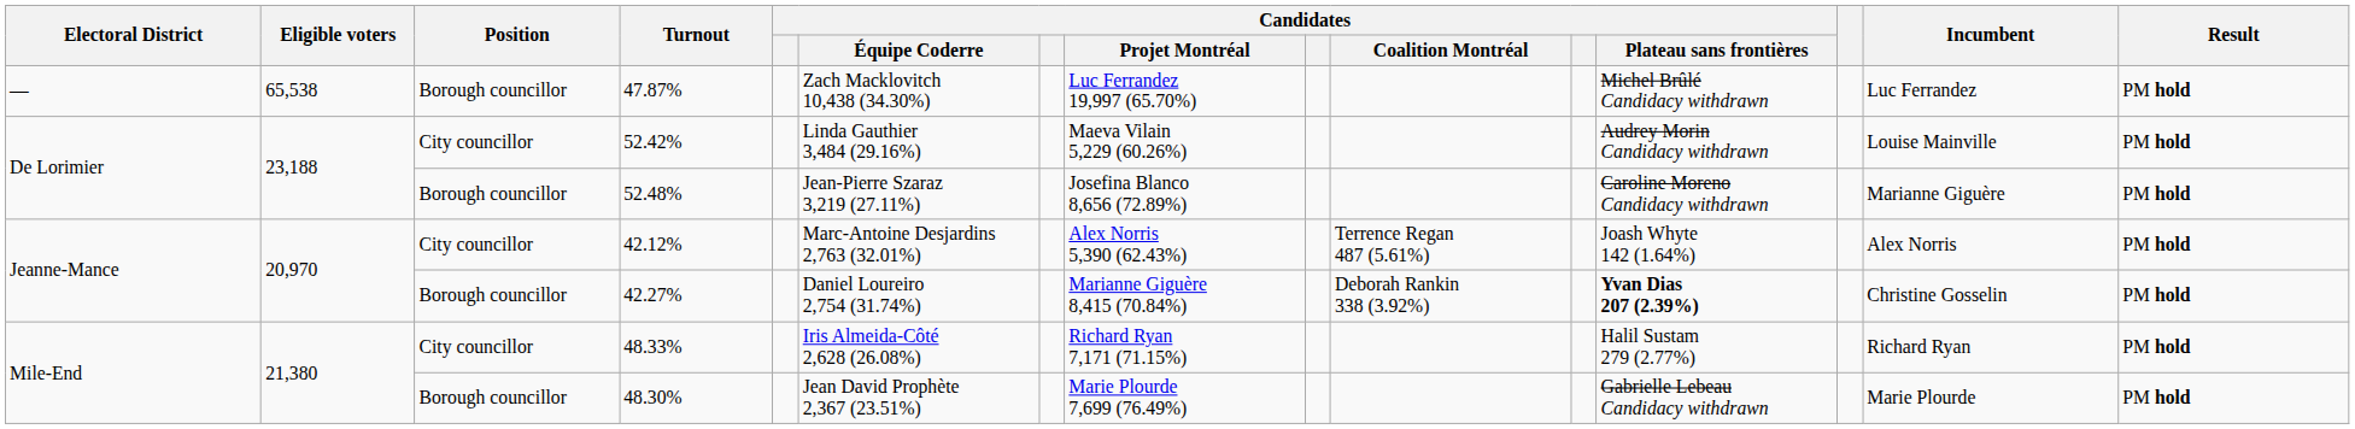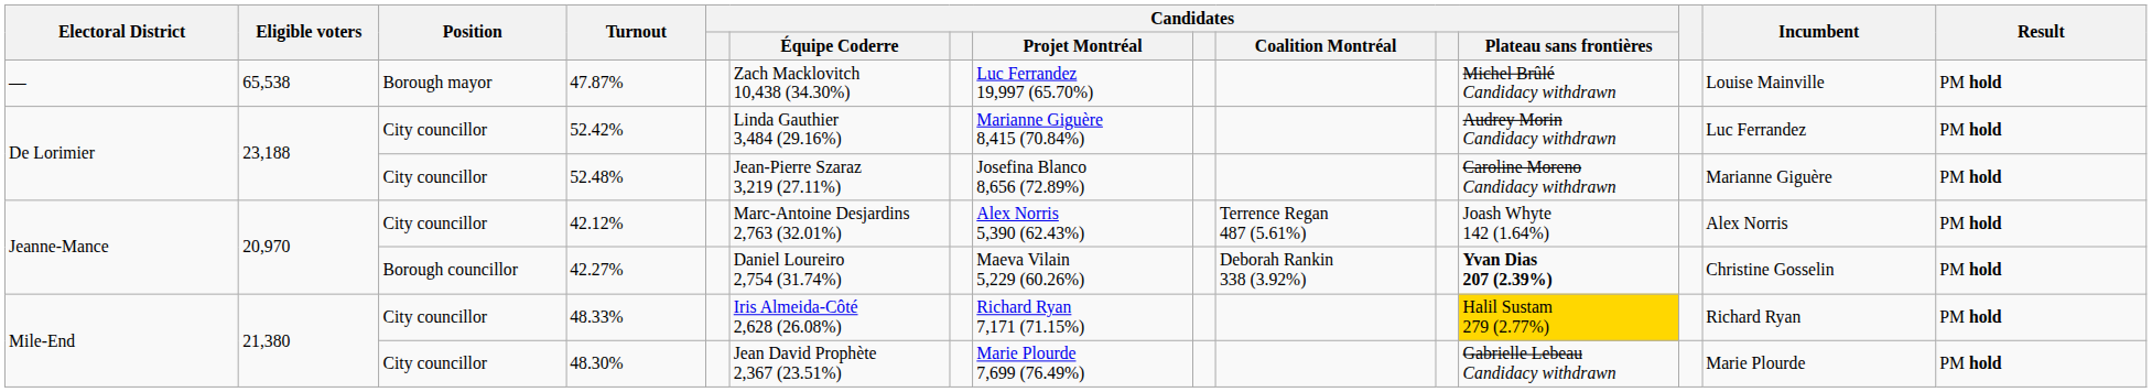47.87% | Position: Borough councillor -> Borough mayor
47.87% | Incumbent: Luc Ferrandez -> Louise Mainville
52.42% | Candidates / Projet Montréal: Maeva Vilain 5,229 (60.26%) -> Marianne Giguère 8,415 (70.84%)
52.42% | Incumbent: Louise Mainville -> Luc Ferrandez
52.48% | Position: Borough councillor -> City councillor
42.27% | Candidates / Projet Montréal: Marianne Giguère 8,415 (70.84%) -> Maeva Vilain 5,229 (60.26%)
48.33% | Candidates / Plateau sans frontières: no background -> gold background
48.30% | Position: Borough councillor -> City councillor
